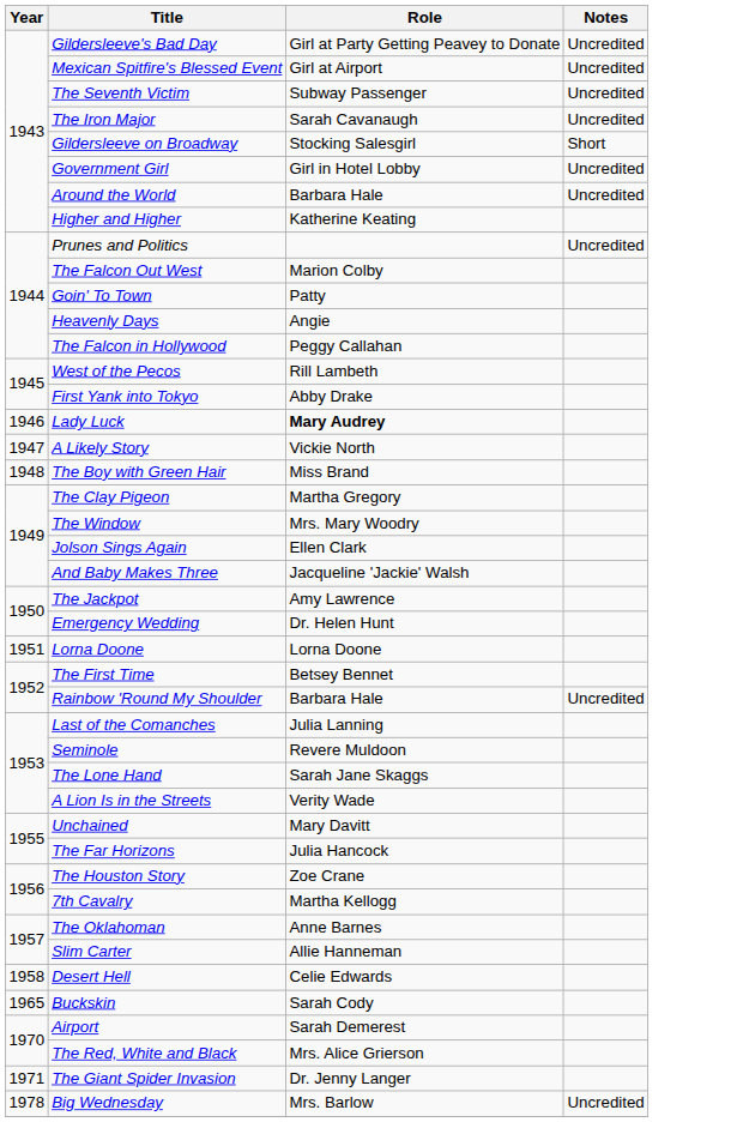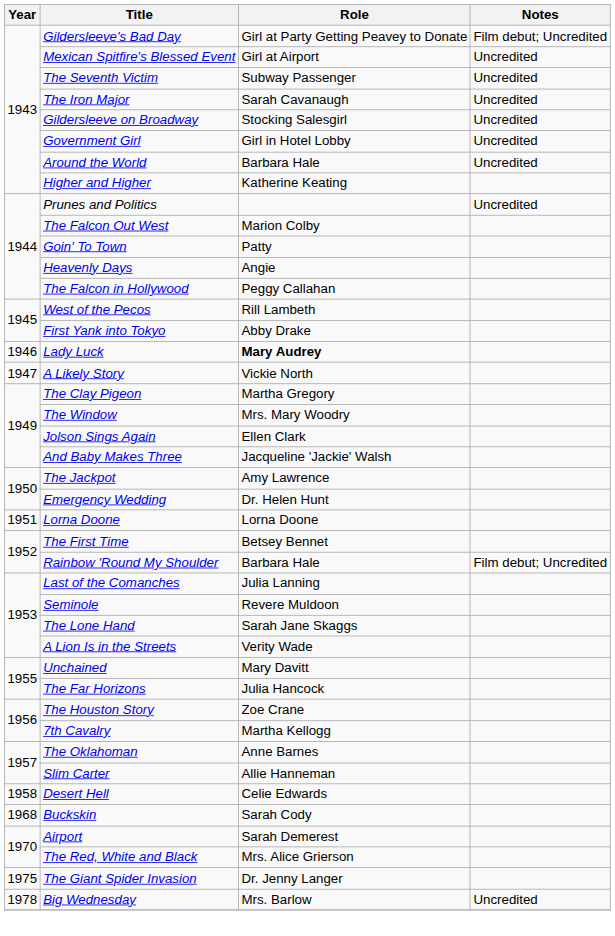Gildersleeve's Bad Day | Notes: Uncredited -> Film debut; Uncredited
Gildersleeve on Broadway | Notes: Short -> Uncredited
- row: 1948 | The Boy with Green Hair | Miss Brand
Rainbow 'Round My Shoulder | Notes: Uncredited -> Film debut; Uncredited
Buckskin | Year: 1965 -> 1968
The Giant Spider Invasion | Year: 1971 -> 1975
